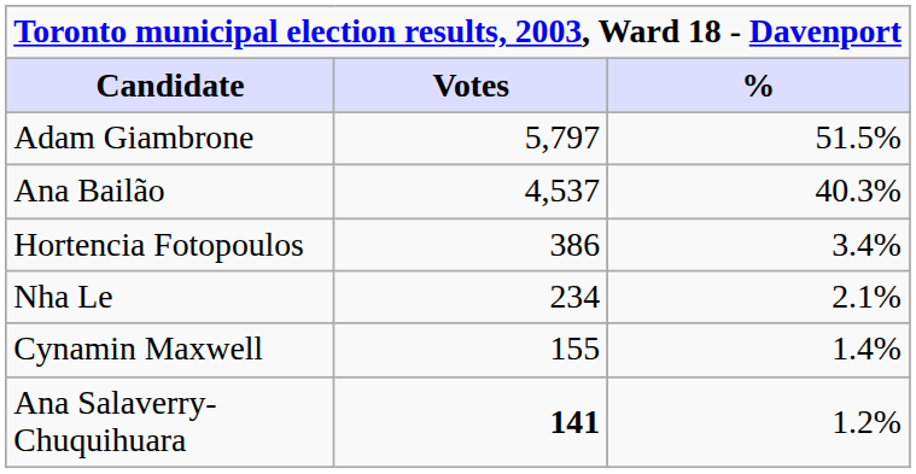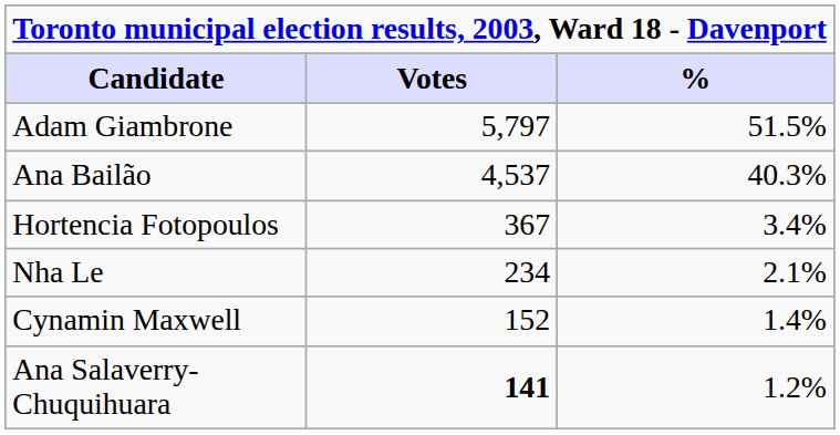Hortencia Fotopoulos | Votes: 386 -> 367
Cynamin Maxwell | Votes: 155 -> 152
